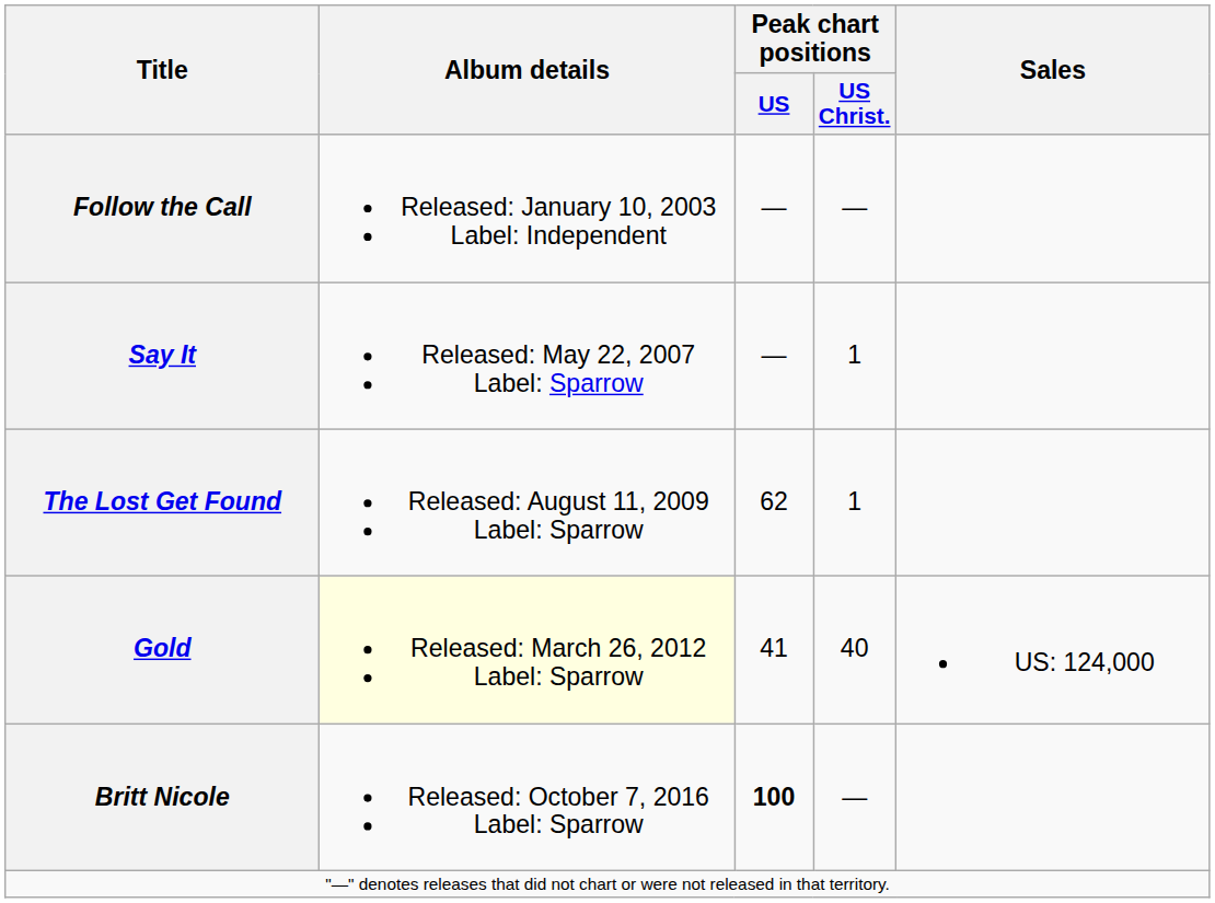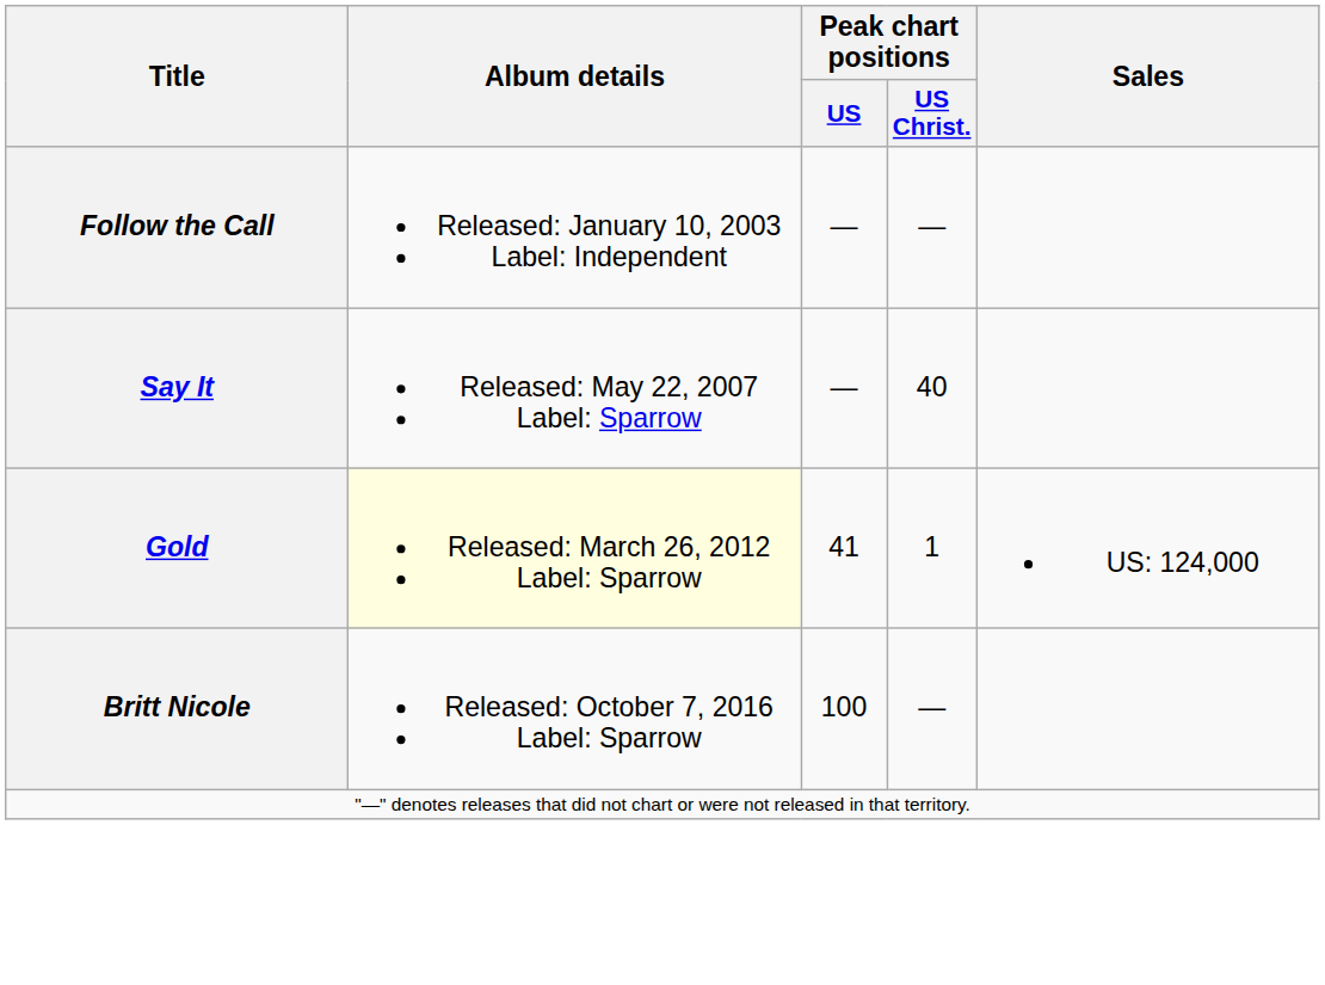Say It | Peak chart positions / US Christ.: 1 -> 40
- row: The Lost Get Found | Released: August 11, 2009 Label: Sparrow | 62 | 1
Gold | Peak chart positions / US Christ.: 40 -> 1
Britt Nicole | Peak chart positions / US: bold -> normal
